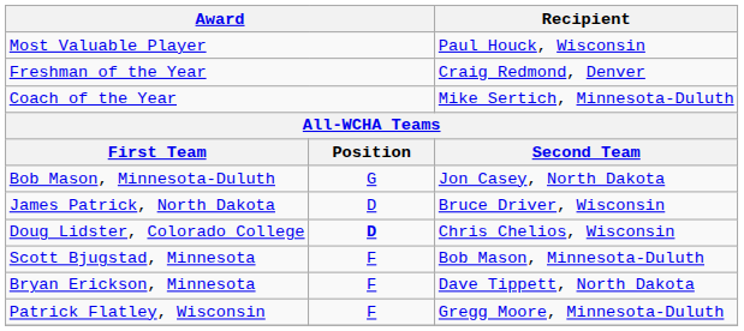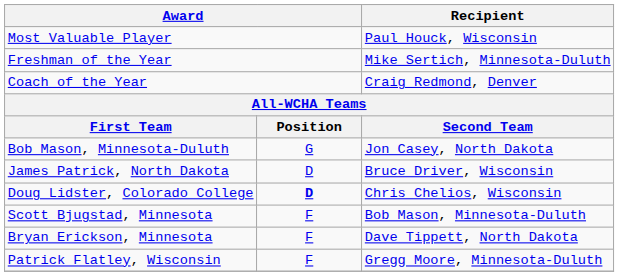Freshman of the Year | Recipient: Craig Redmond, Denver -> Mike Sertich, Minnesota-Duluth
Coach of the Year | Recipient: Mike Sertich, Minnesota-Duluth -> Craig Redmond, Denver
